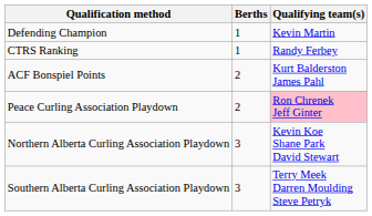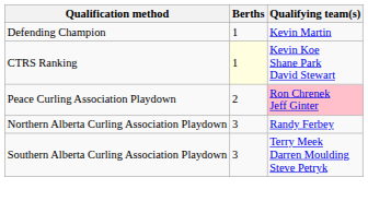CTRS Ranking | Berths: no background -> lightyellow background
CTRS Ranking | Qualifying team(s): Randy Ferbey -> Kevin Koe Shane Park David Stewart
- row: ACF Bonspiel Points | 2 | Kurt Balderston James Pahl
Northern Alberta Curling Association Playdown | Qualifying team(s): Kevin Koe Shane Park David Stewart -> Randy Ferbey
